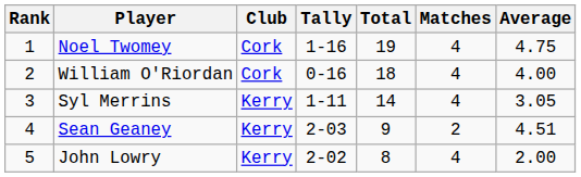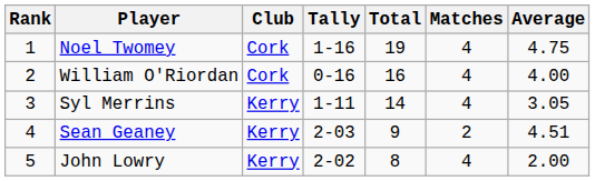William O'Riordan | Total: 18 -> 16
